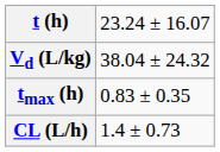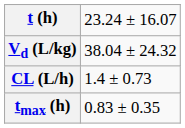rows swapped: tmax (h) <-> CL (L/h)
